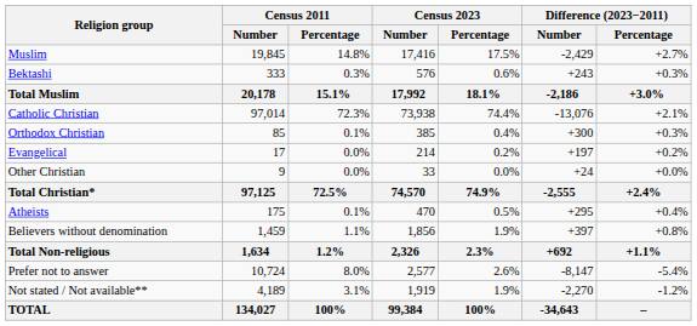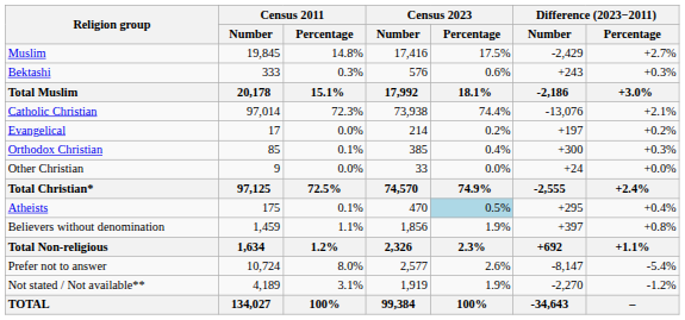rows swapped: Orthodox Christian <-> Evangelical
Atheists | Census 2023 / Percentage: no background -> lightblue background
